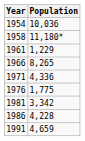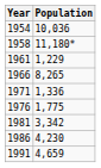1971 | Population: 4,336 -> 1,336
1986 | Population: 4,228 -> 4,230
